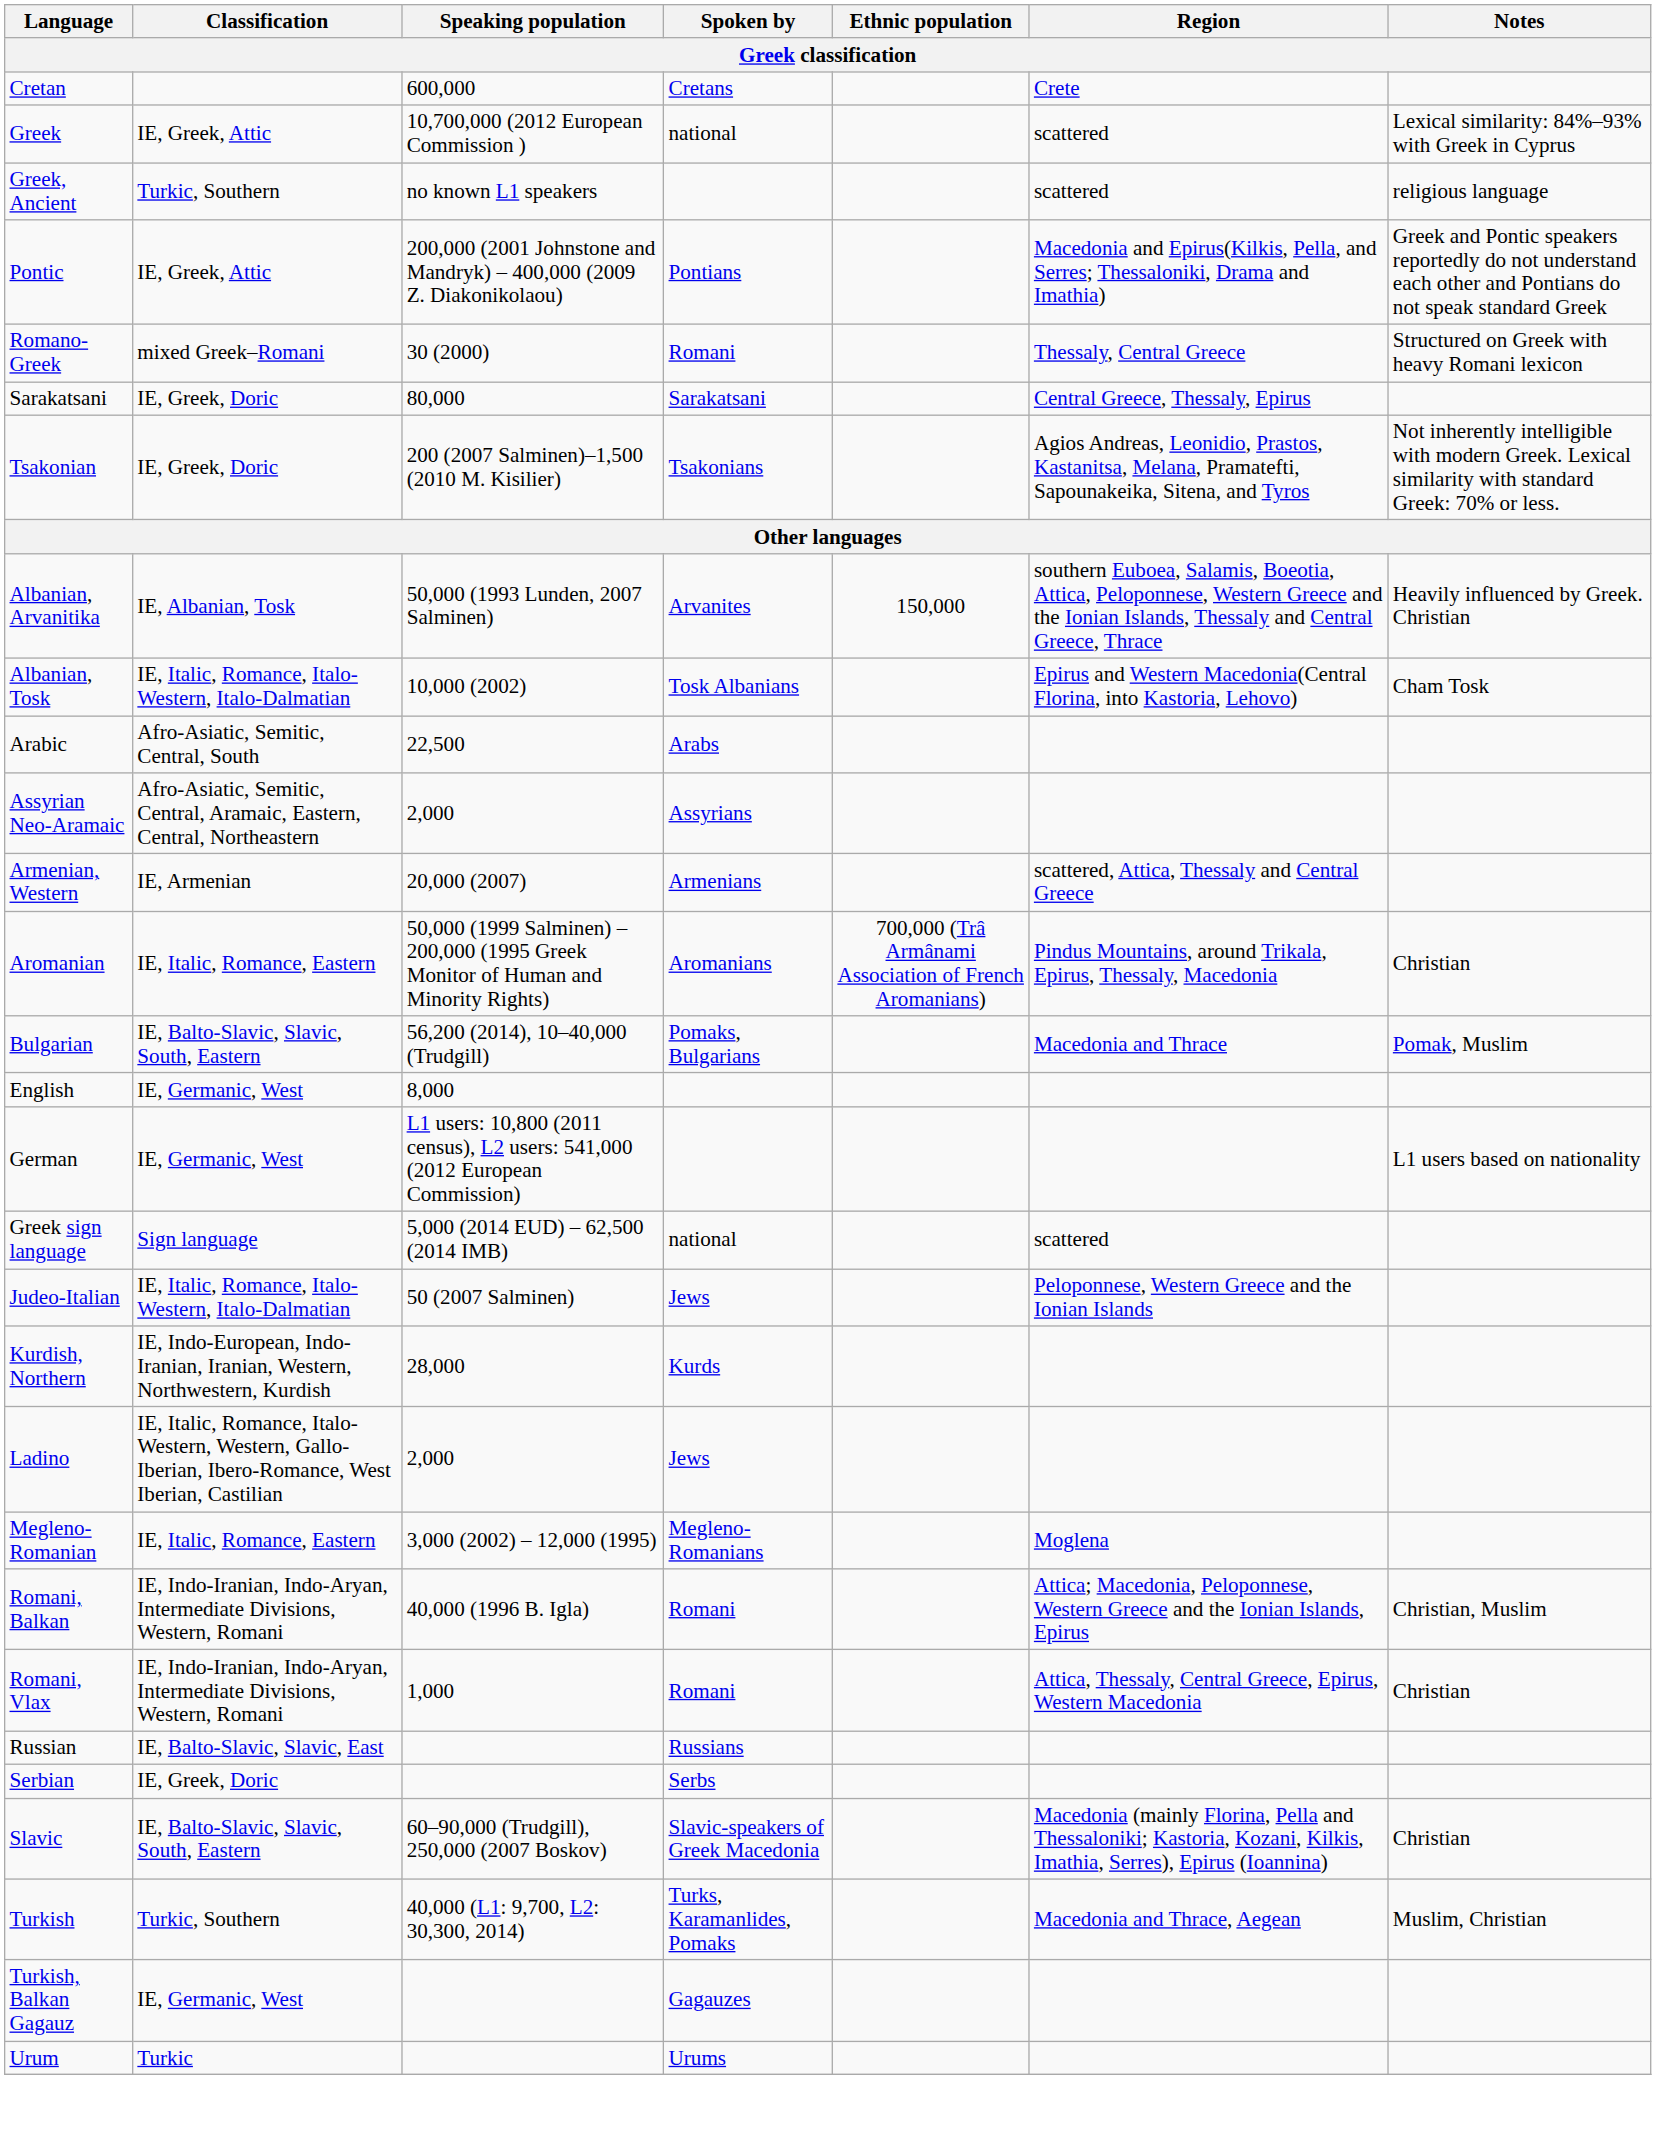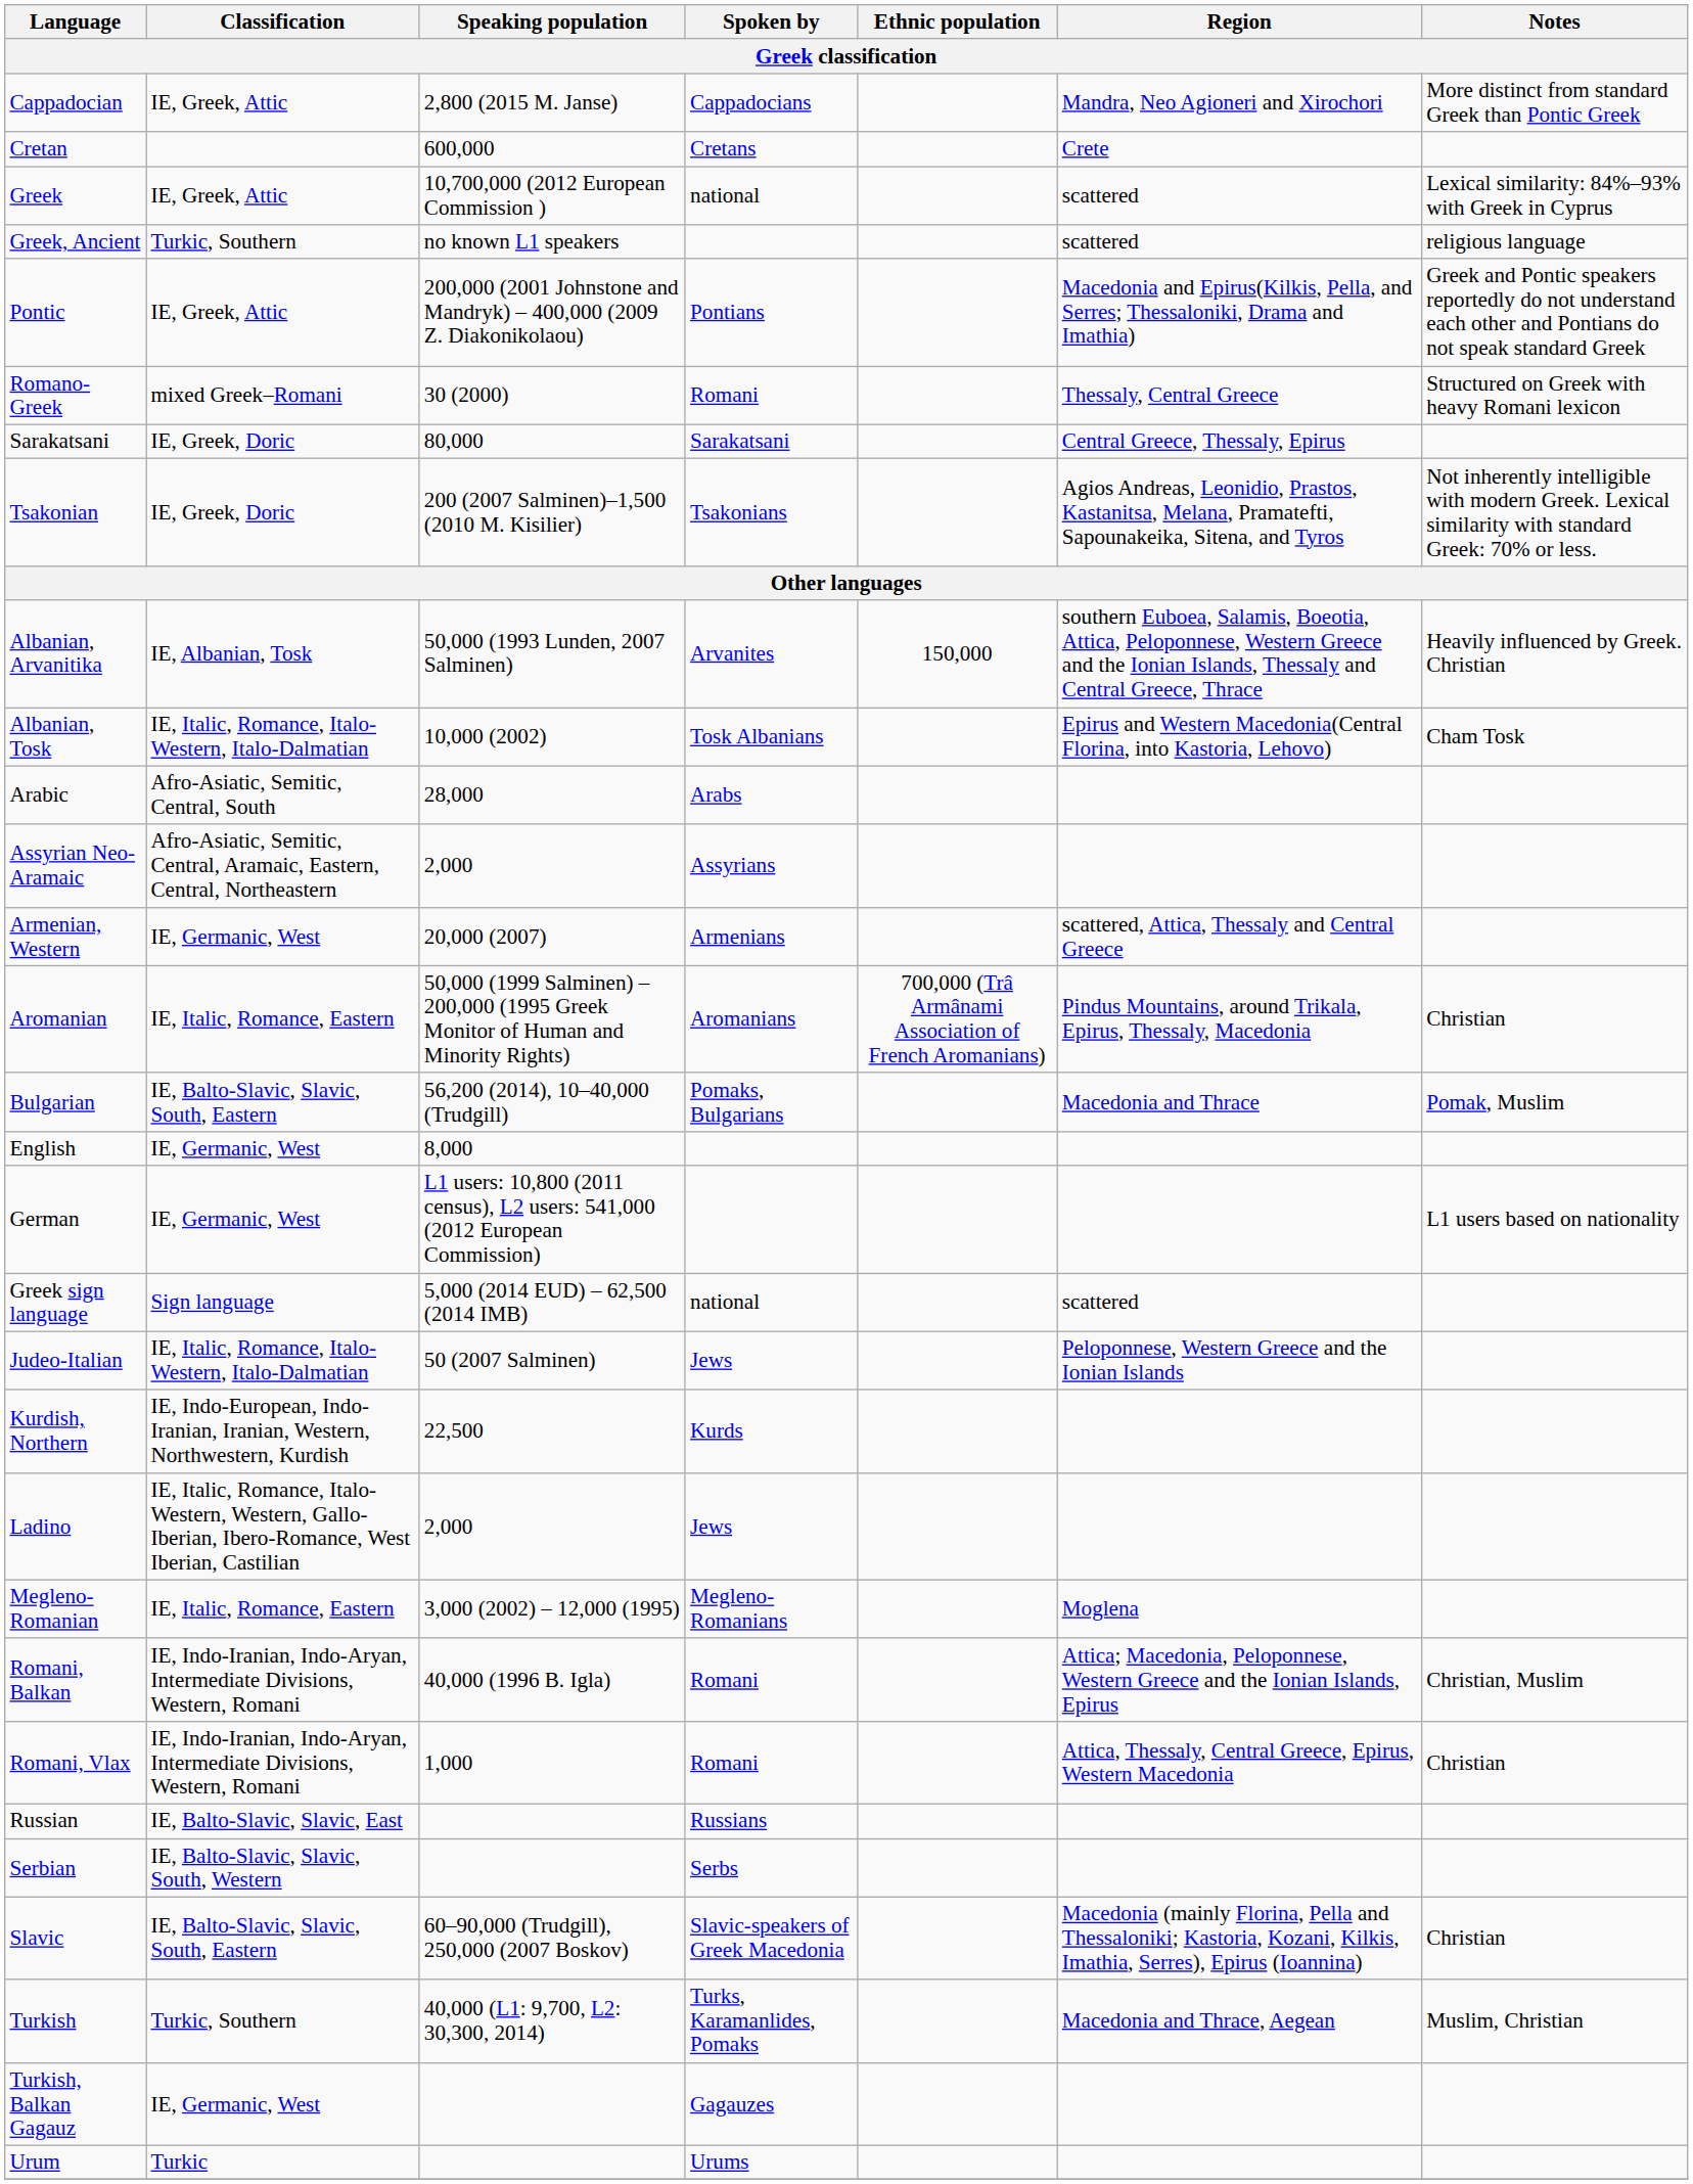+ row: Cappadocian | IE, Greek, Attic | 2,800 (2015 M. Janse) | Cappadocians | Mandra, Neo Agioneri and Xirochori | More distinct from standard Greek than Pontic Greek
Arabic | Speaking population: 22,500 -> 28,000
Armenian, Western | Classification: IE, Armenian -> IE, Germanic, West
Kurdish, Northern | Speaking population: 28,000 -> 22,500
Serbian | Classification: IE, Greek, Doric -> IE, Balto-Slavic, Slavic, South, Western
